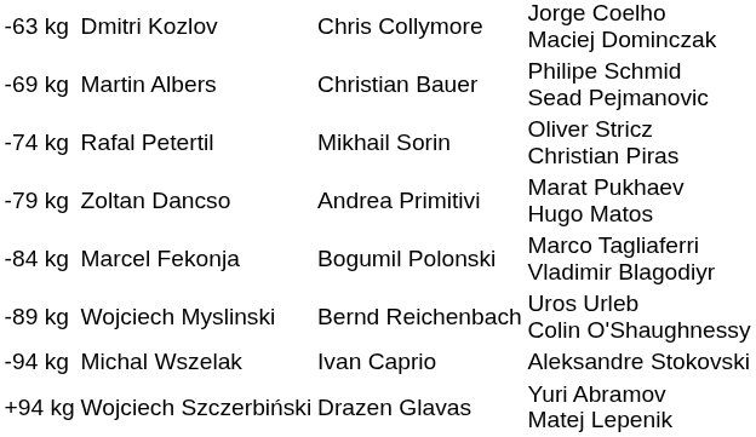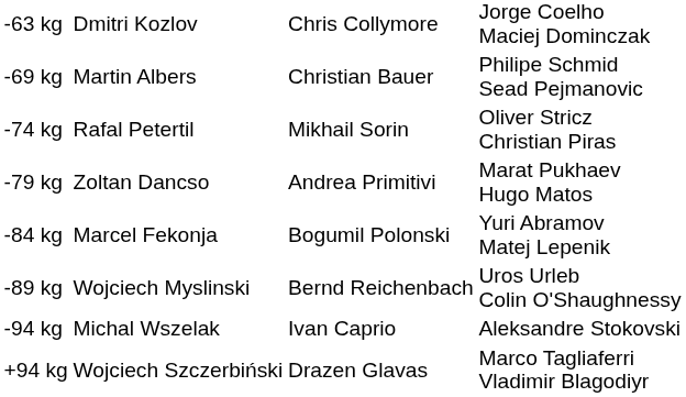-84 kg | column 4: Marco Tagliaferri Vladimir Blagodiyr -> Yuri Abramov Matej Lepenik
+94 kg | column 4: Yuri Abramov Matej Lepenik -> Marco Tagliaferri Vladimir Blagodiyr
